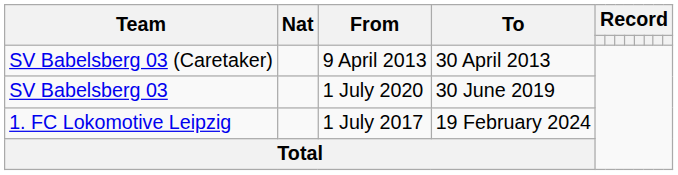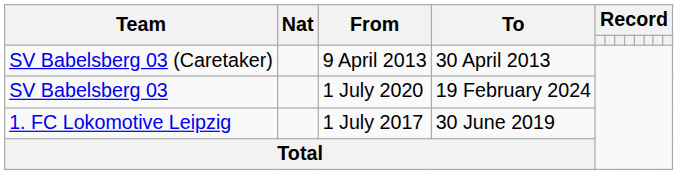SV Babelsberg 03 | To: 30 June 2019 -> 19 February 2024
1. FC Lokomotive Leipzig | To: 19 February 2024 -> 30 June 2019
